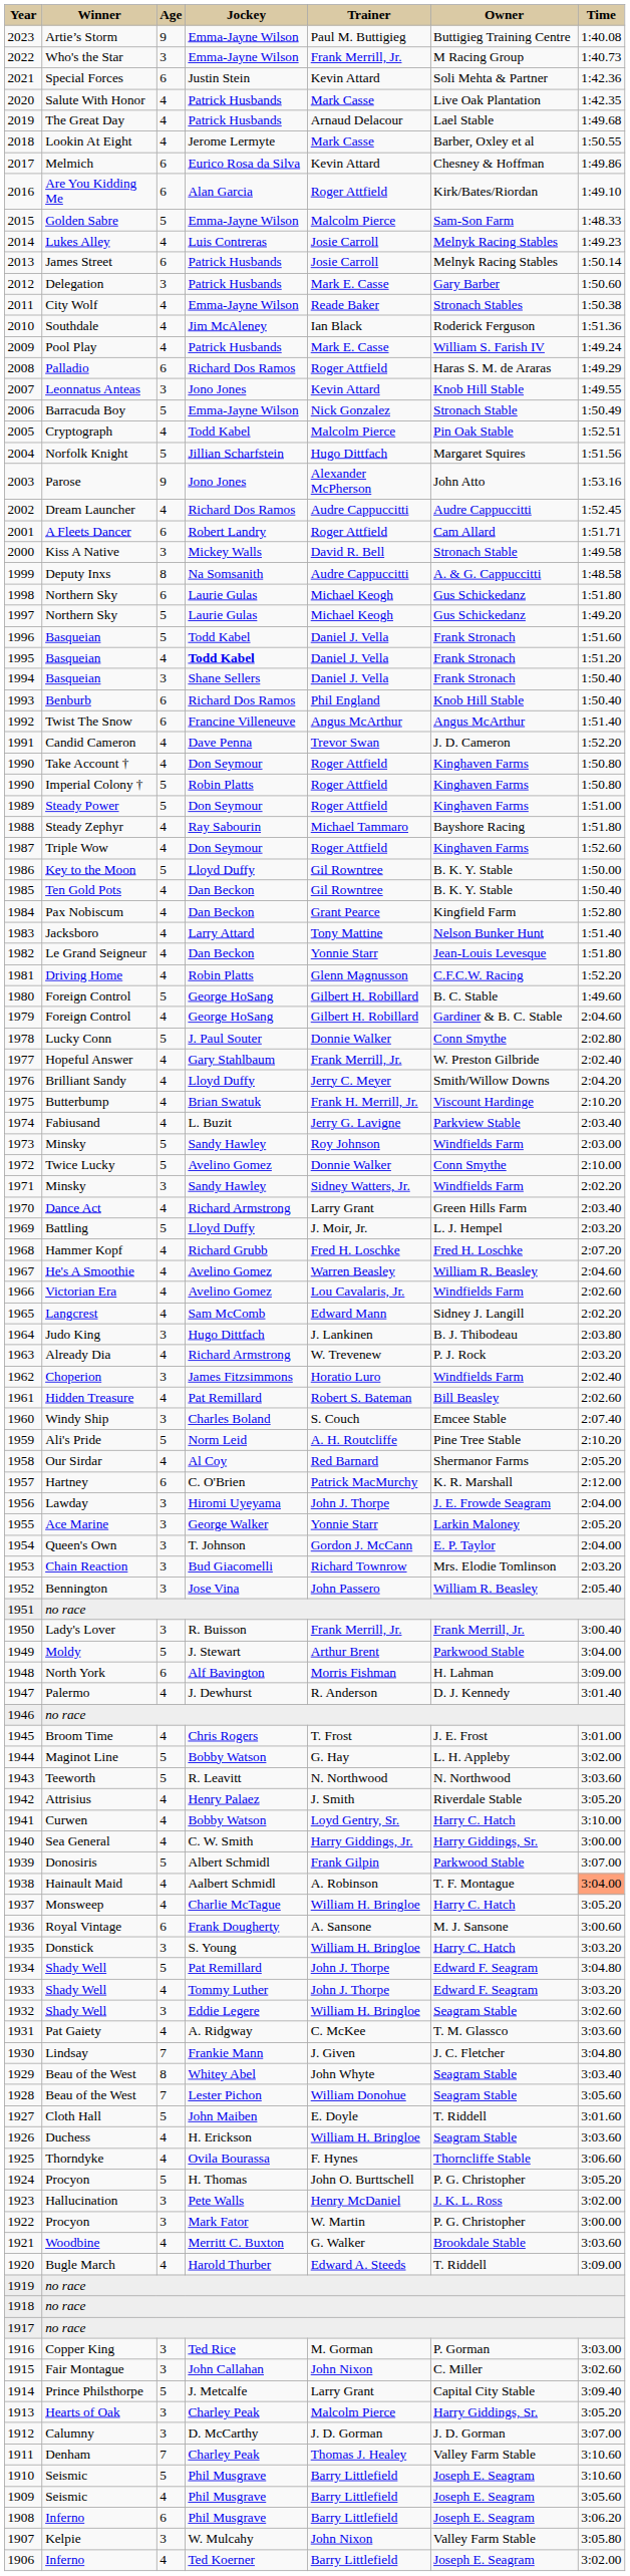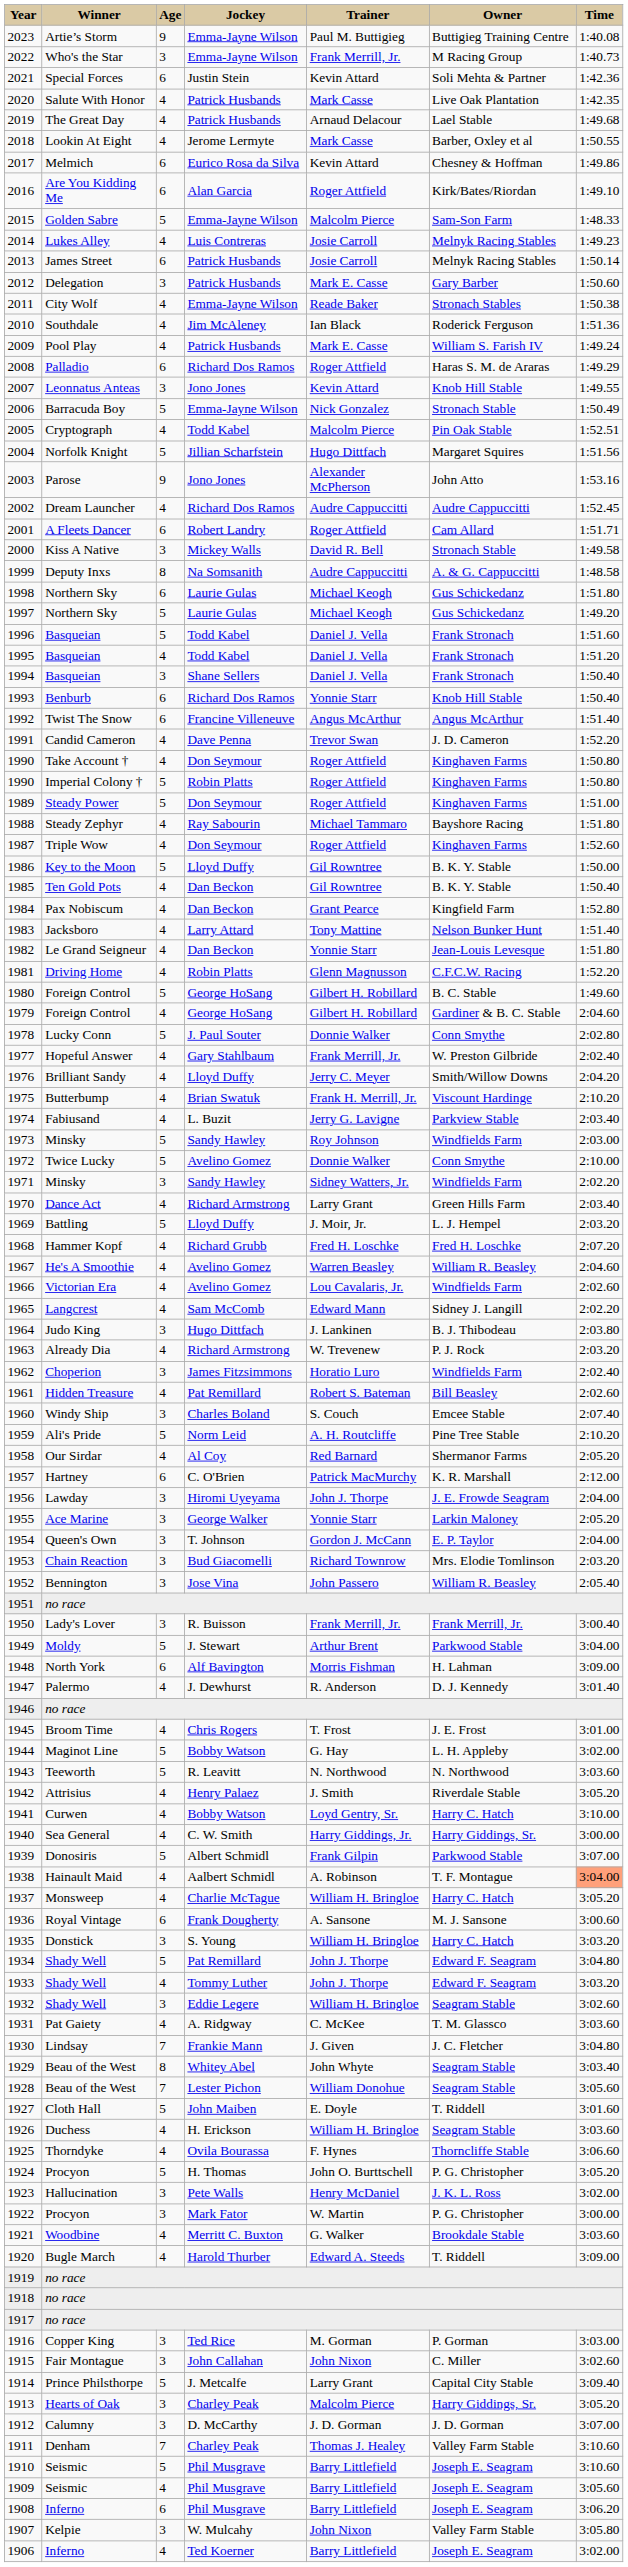1995 | Jockey: bold -> normal
1993 | Trainer: Phil England -> Yonnie Starr
